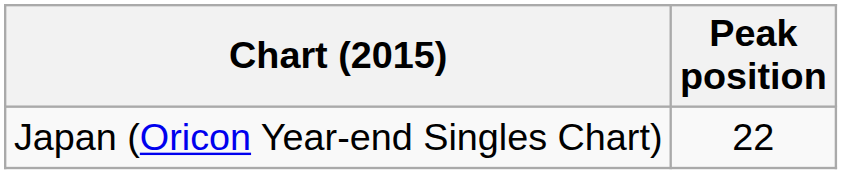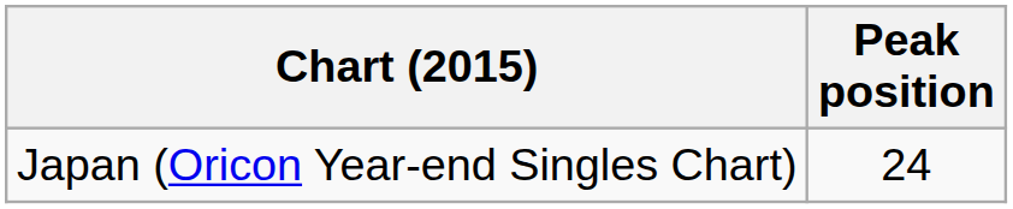Japan (Oricon Year-end Singles Chart) | Peak position: 22 -> 24
